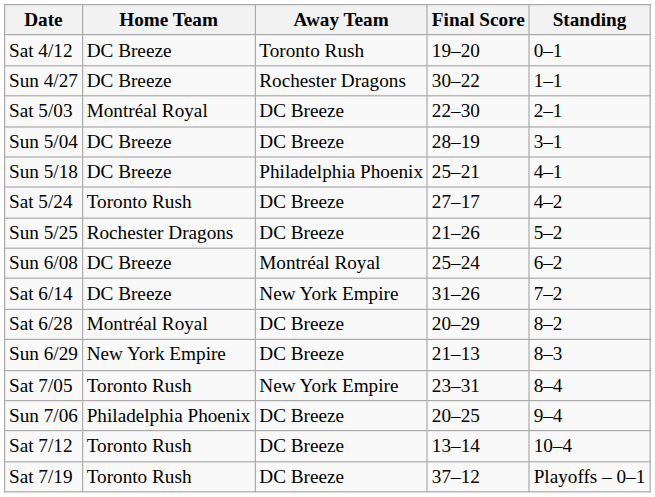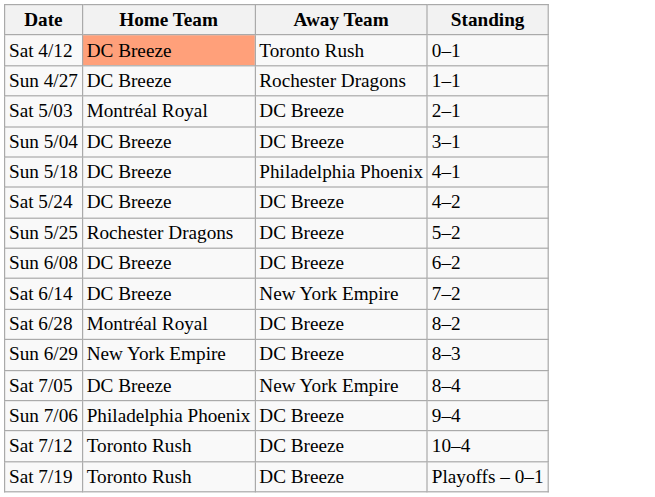- column: Final Score | 19–20 | 30–22 | 22–30 | 28–19 | 25–21 | 27–17 | 21–26 | 25–24 | 31–26 | 20–29 | 21–13 | 23–31 | 20–25 | 13–14 | 37–12
Sat 4/12 | Home Team: no background -> lightsalmon background
Sat 5/24 | Home Team: Toronto Rush -> DC Breeze
Sun 6/08 | Away Team: Montréal Royal -> DC Breeze
Sat 7/05 | Home Team: Toronto Rush -> DC Breeze
